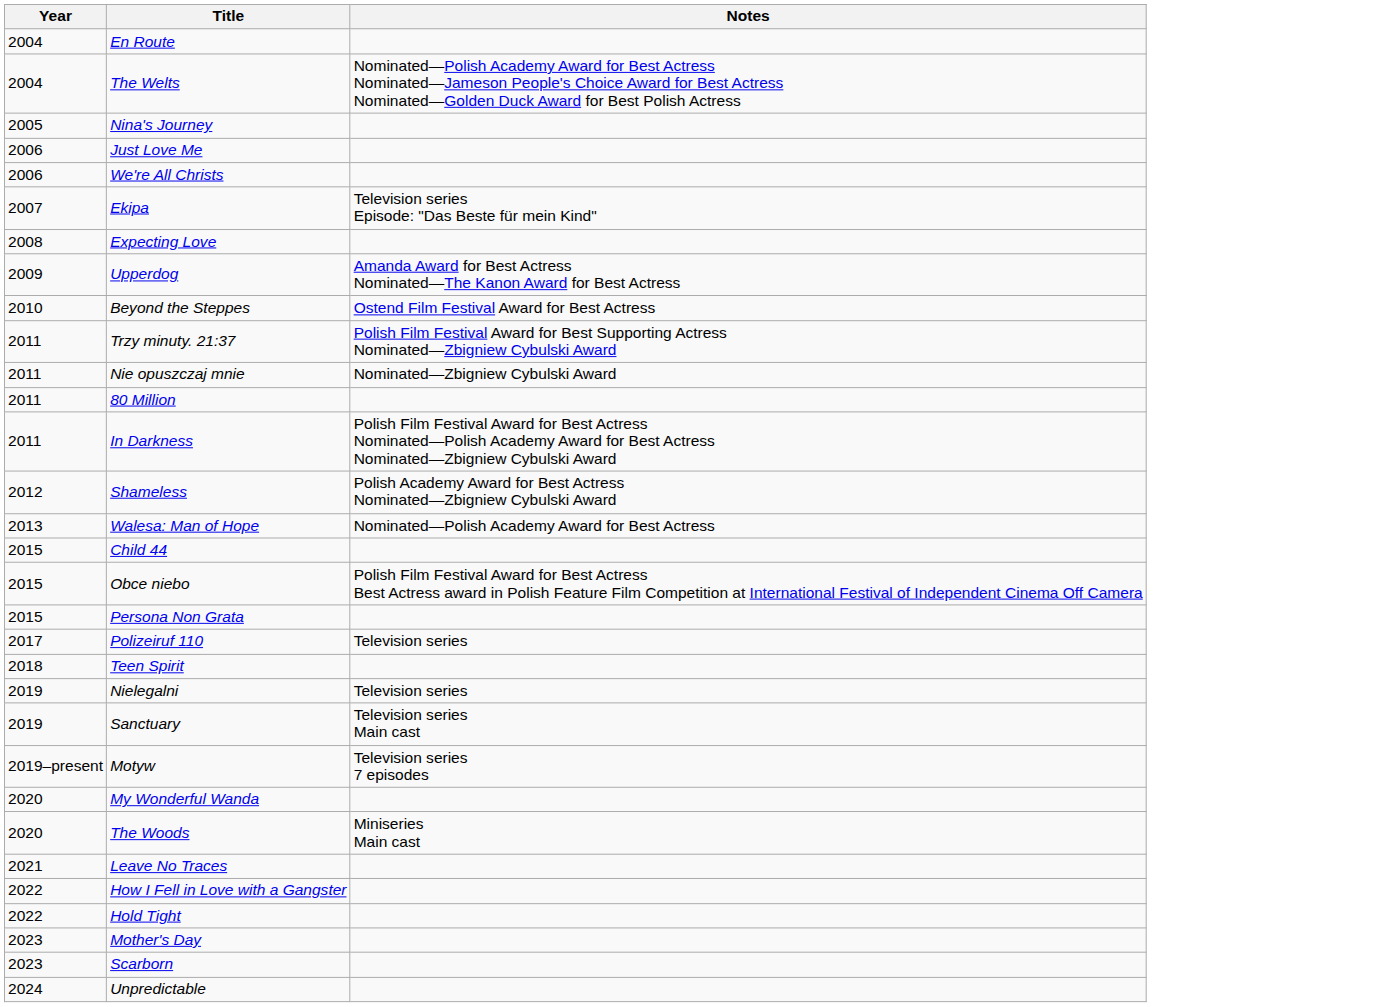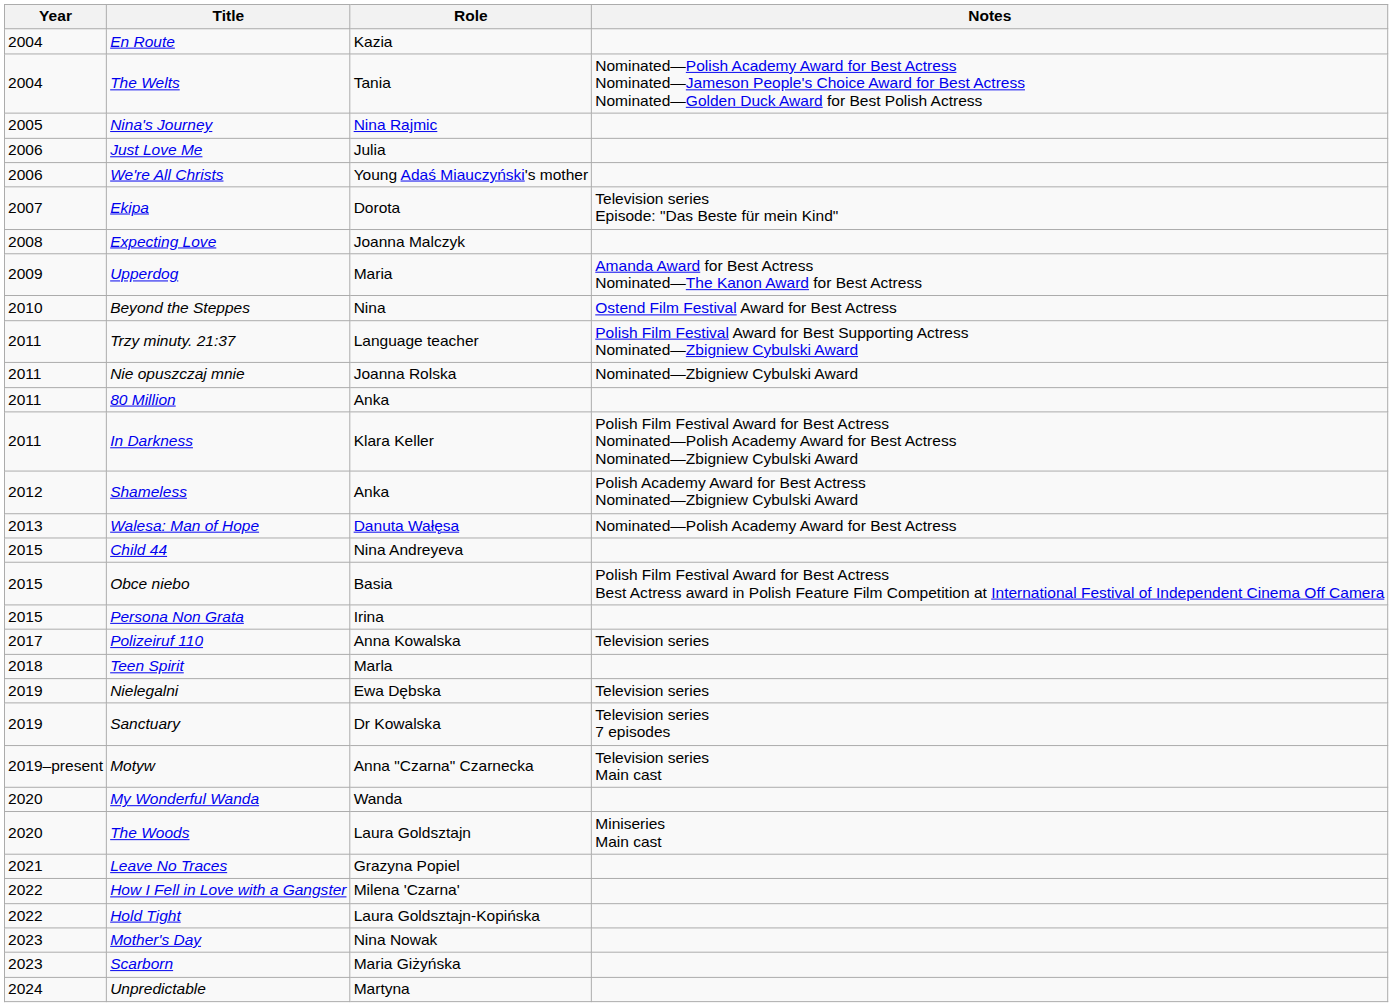+ column: Role | Kazia | Tania | Nina Rajmic | Julia | Young Adaś Miauczyński's mother | Dorota | Joanna Malczyk | Maria | Nina | Language teacher | Joanna Rolska | Anka | Klara Keller | Anka | Danuta Wałęsa | Nina Andreyeva | Basia | Irina | Anna Kowalska | Marla | Ewa Dębska | Dr Kowalska | Anna "Czarna" Czarnecka | Wanda | Laura Goldsztajn | Grazyna Popiel | Milena 'Czarna' | Laura Goldsztajn-Kopińska | Nina Nowak | Maria Giżyńska | Martyna
Sanctuary | Notes: Television series Main cast -> Television series 7 episodes
Motyw | Notes: Television series 7 episodes -> Television series Main cast
